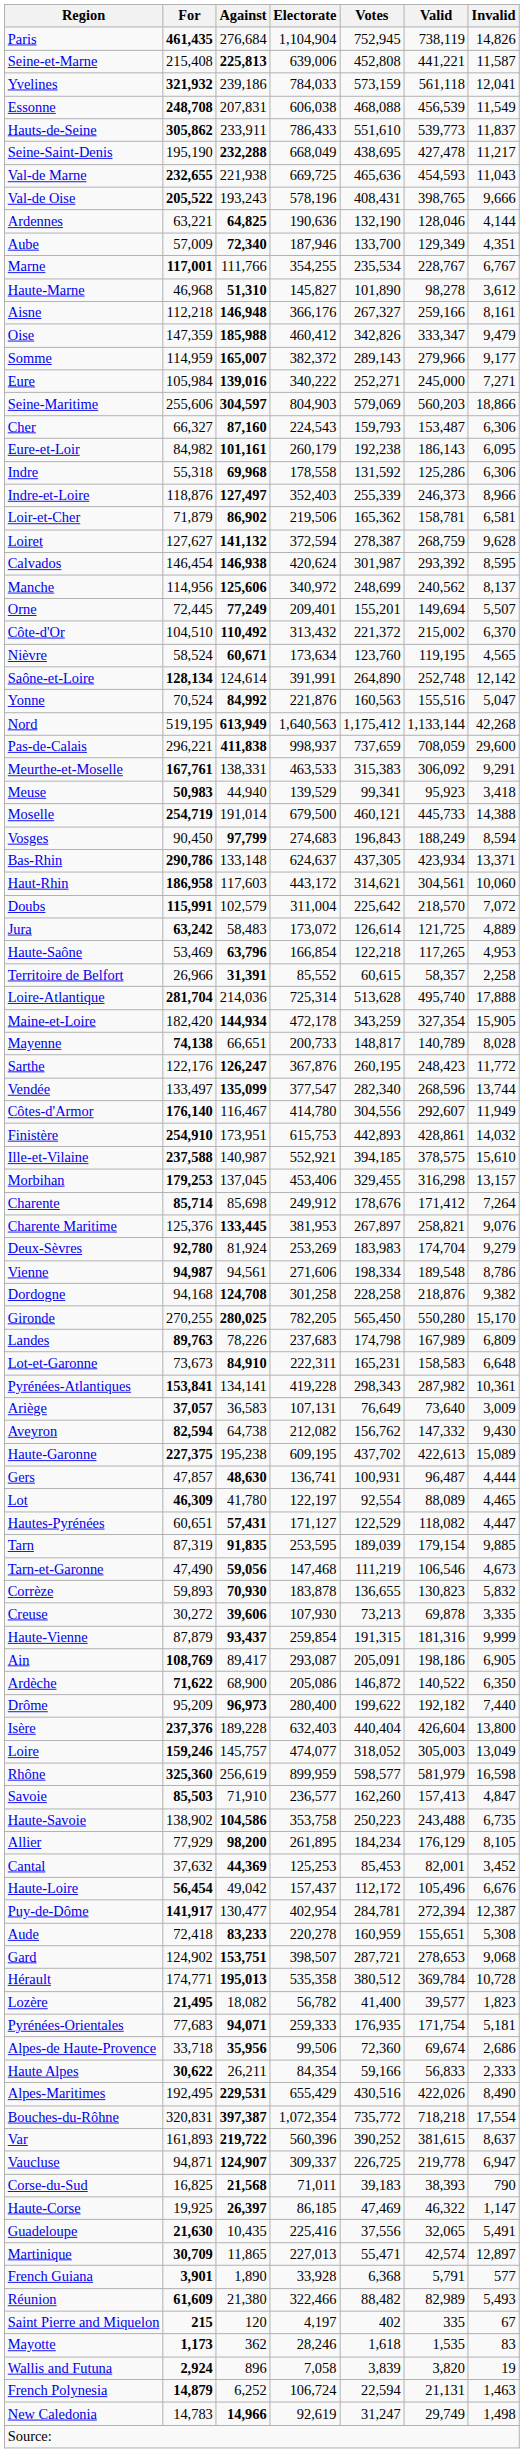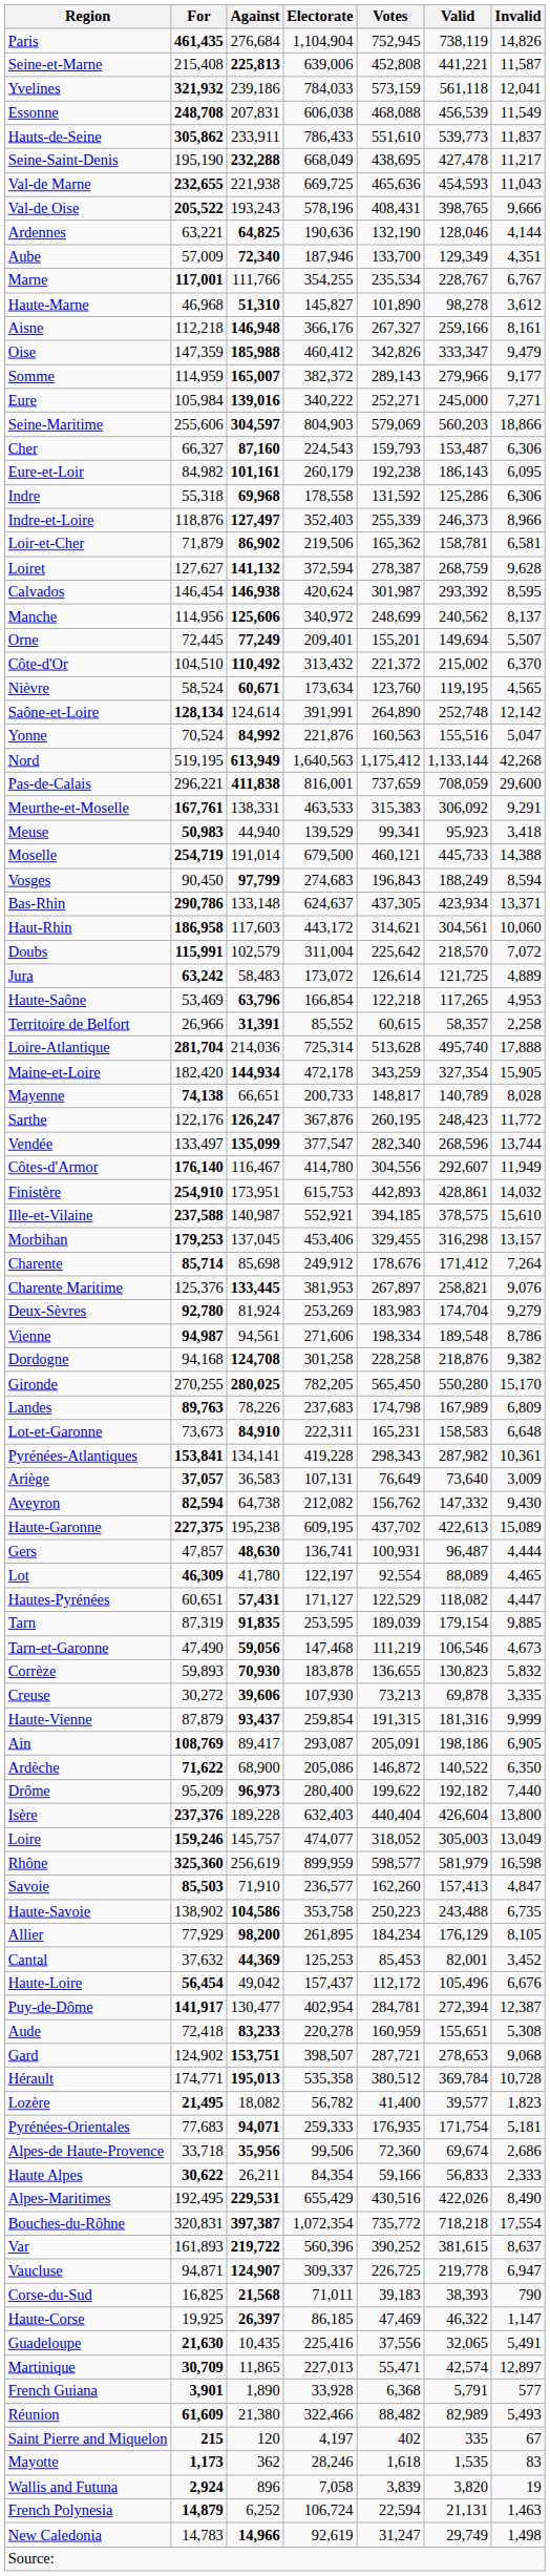Pas-de-Calais | Electorate: 998,937 -> 816,001
